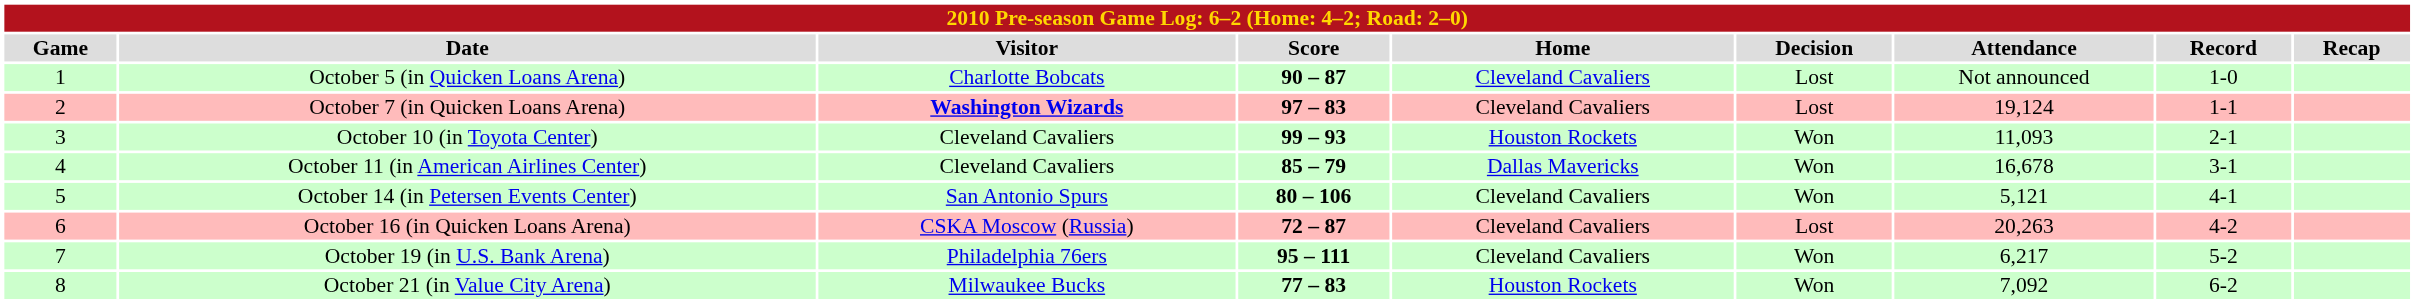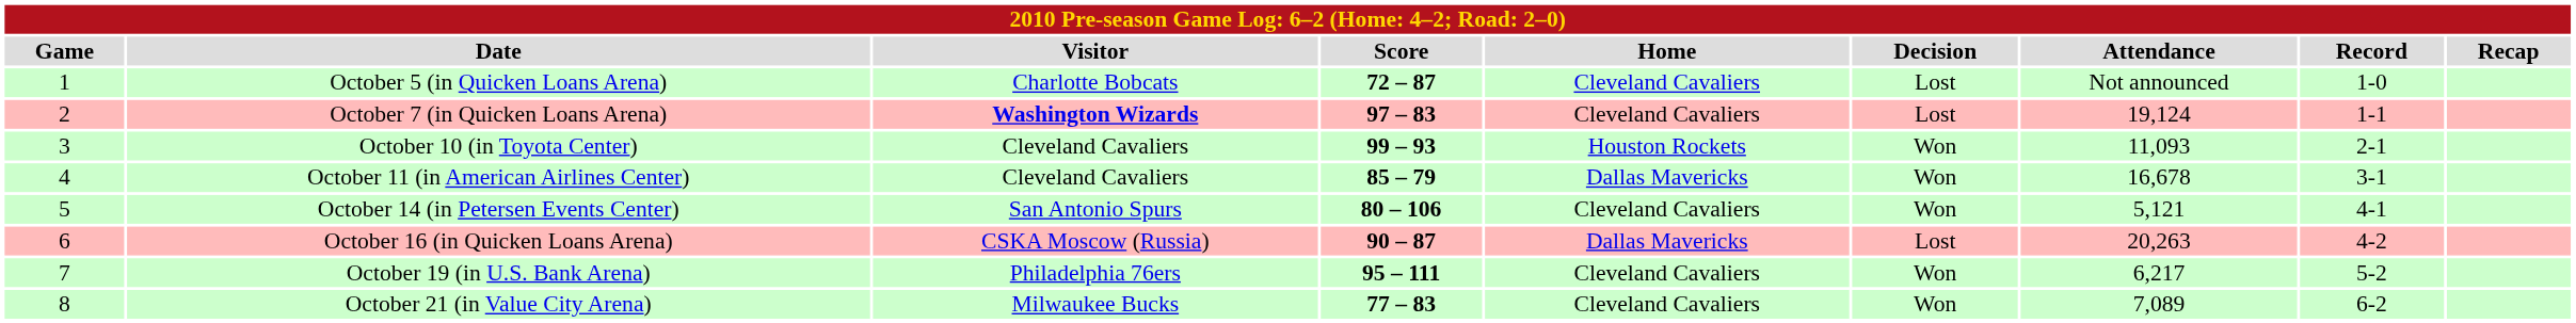October 5 (in Quicken Loans Arena) | Score: 90 – 87 -> 72 – 87
October 16 (in Quicken Loans Arena) | Score: 72 – 87 -> 90 – 87
October 16 (in Quicken Loans Arena) | Home: Cleveland Cavaliers -> Dallas Mavericks
October 21 (in Value City Arena) | Home: Houston Rockets -> Cleveland Cavaliers
October 21 (in Value City Arena) | Attendance: 7,092 -> 7,089
